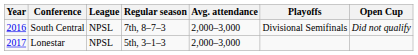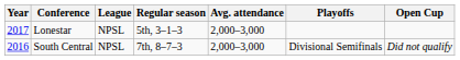rows swapped: South Central <-> Lonestar
